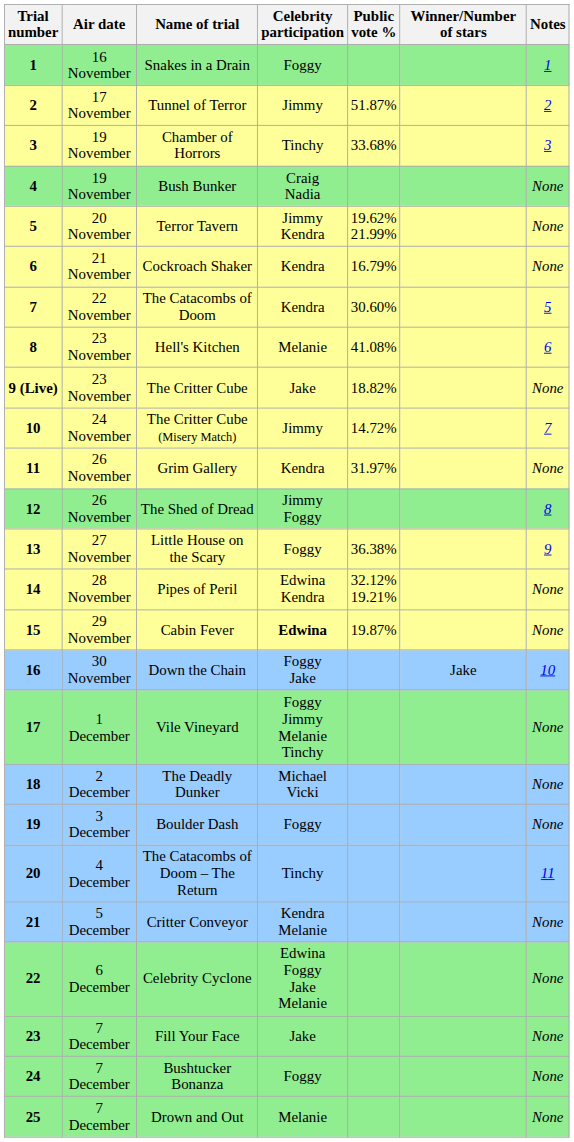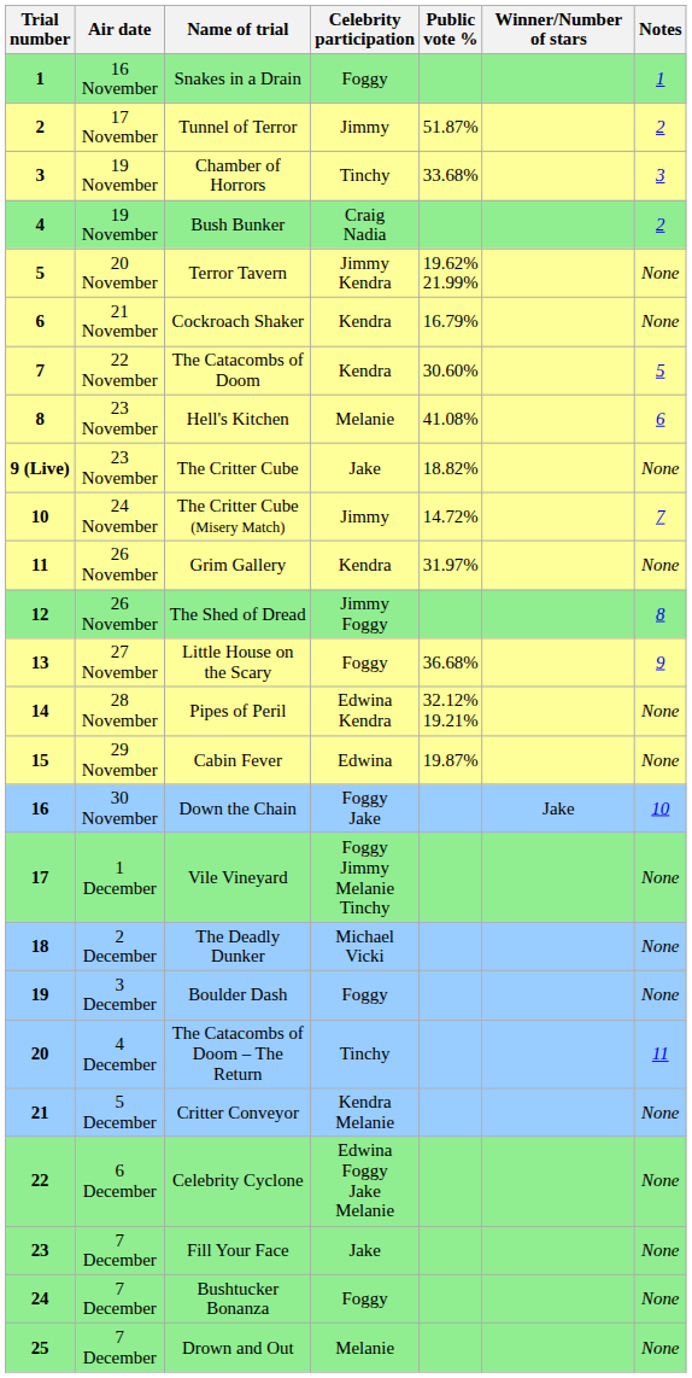Bush Bunker | Notes: None -> 2
Little House on the Scary | Public vote %: 36.38% -> 36.68%
Cabin Fever | Celebrity participation: bold -> normal
